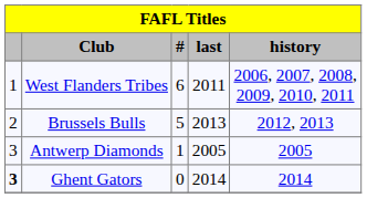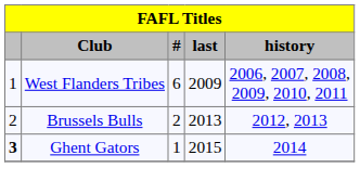West Flanders Tribes | last: 2011 -> 2009
Brussels Bulls | #: 5 -> 2
- row: 3 | Antwerp Diamonds | 1 | 2005 | 2005
Ghent Gators | #: 0 -> 1
Ghent Gators | last: 2014 -> 2015
